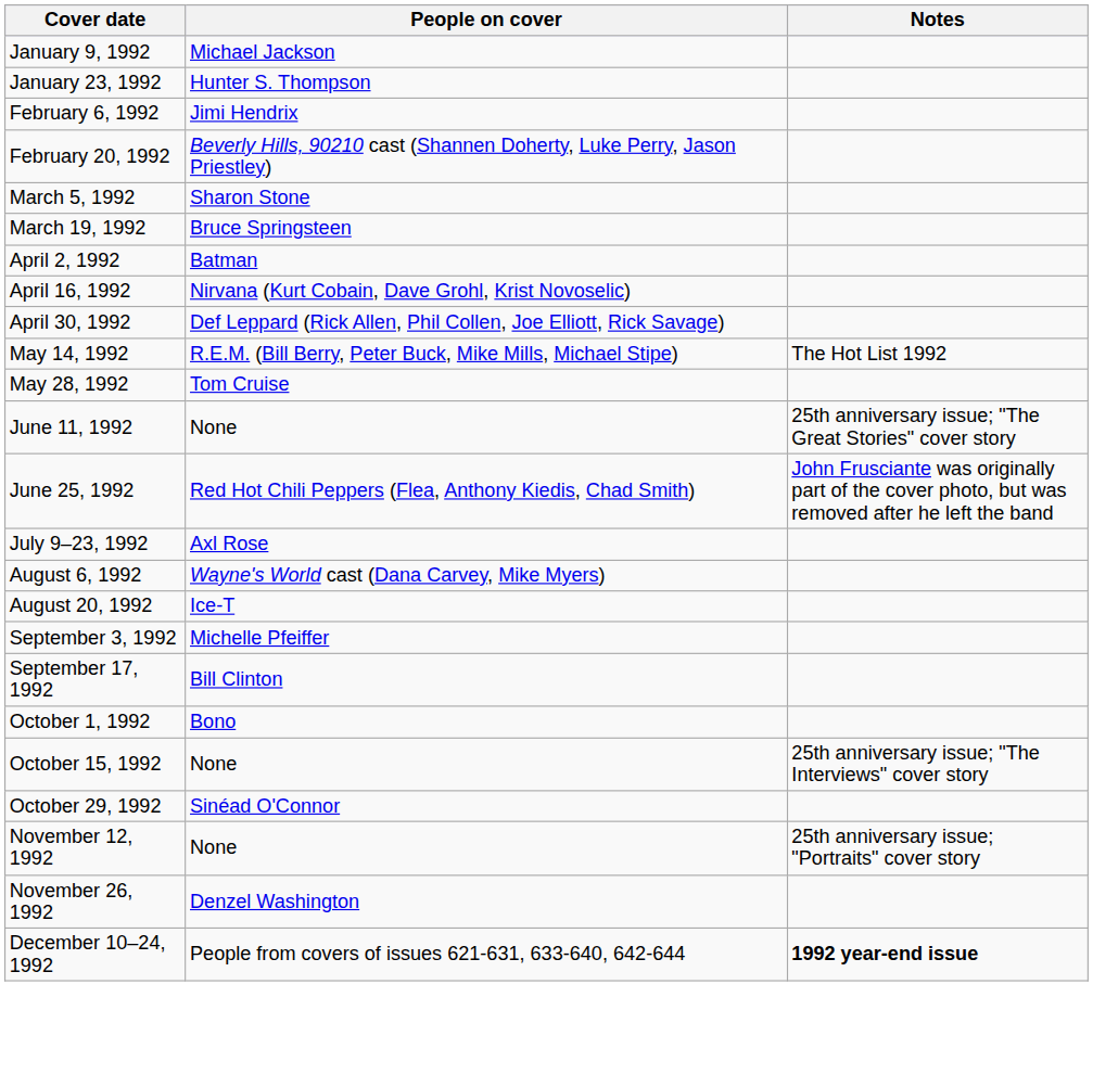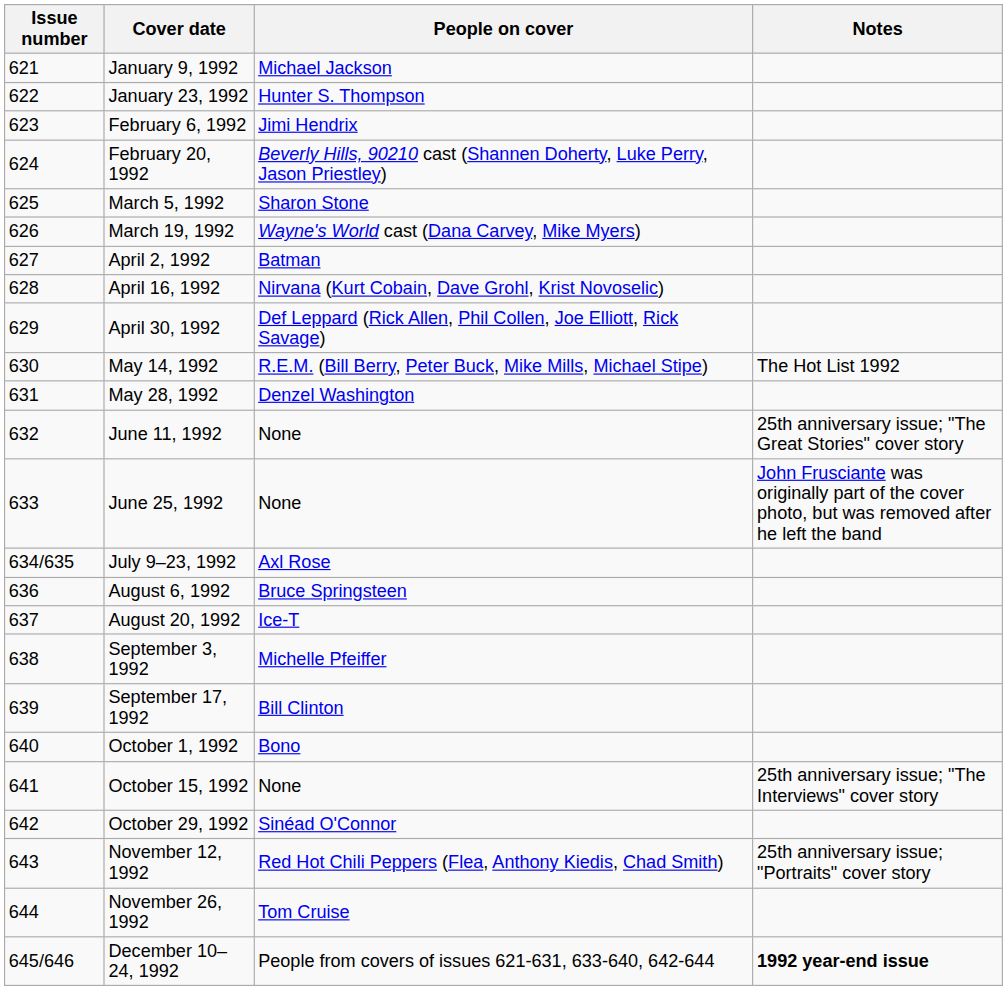+ column: Issue number | 621 | 622 | 623 | 624 | 625 | 626 | 627 | 628 | 629 | 630 | 631 | 632 | 633 | 634/635 | 636 | 637 | 638 | 639 | 640 | 641 | 642 | 643 | 644 | 645/646
March 19, 1992 | People on cover: Bruce Springsteen -> Wayne's World cast (Dana Carvey, Mike Myers)
May 28, 1992 | People on cover: Tom Cruise -> Denzel Washington
June 25, 1992 | People on cover: Red Hot Chili Peppers (Flea, Anthony Kiedis, Chad Smith) -> None
August 6, 1992 | People on cover: Wayne's World cast (Dana Carvey, Mike Myers) -> Bruce Springsteen
November 12, 1992 | People on cover: None -> Red Hot Chili Peppers (Flea, Anthony Kiedis, Chad Smith)
November 26, 1992 | People on cover: Denzel Washington -> Tom Cruise
